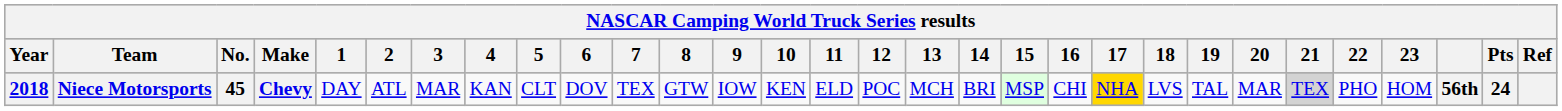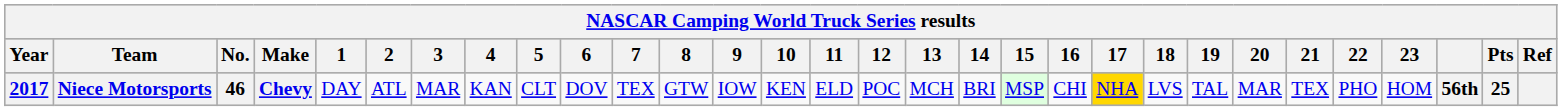Niece Motorsports | Year: 2018 -> 2017
Niece Motorsports | No.: 45 -> 46
Niece Motorsports | 21: lightgrey background -> no background
Niece Motorsports | Pts: 24 -> 25
